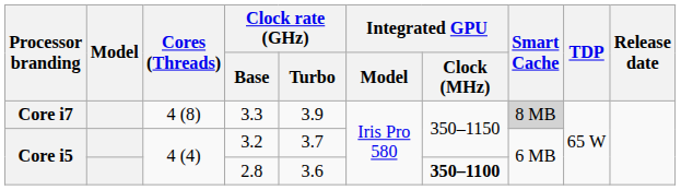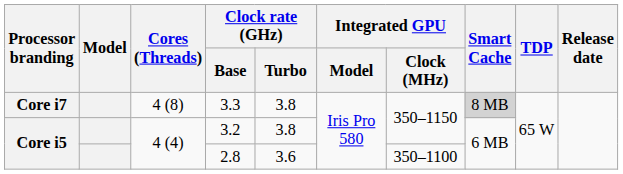3.3 | Clock rate (GHz) / Turbo: 3.9 -> 3.8
3.2 | Clock rate (GHz) / Turbo: 3.7 -> 3.8
2.8 | Integrated GPU / Clock (MHz): bold -> normal
